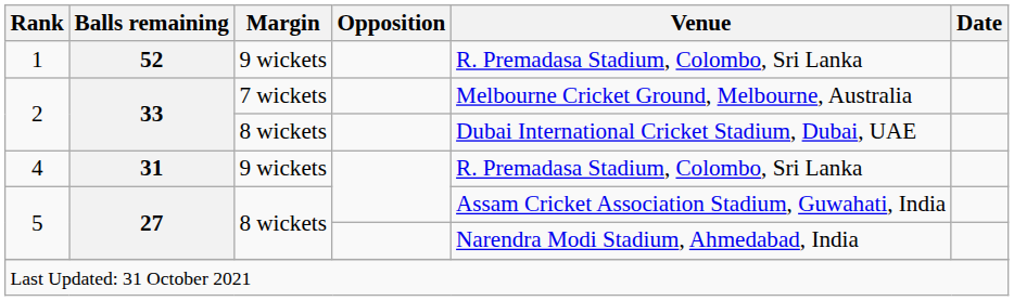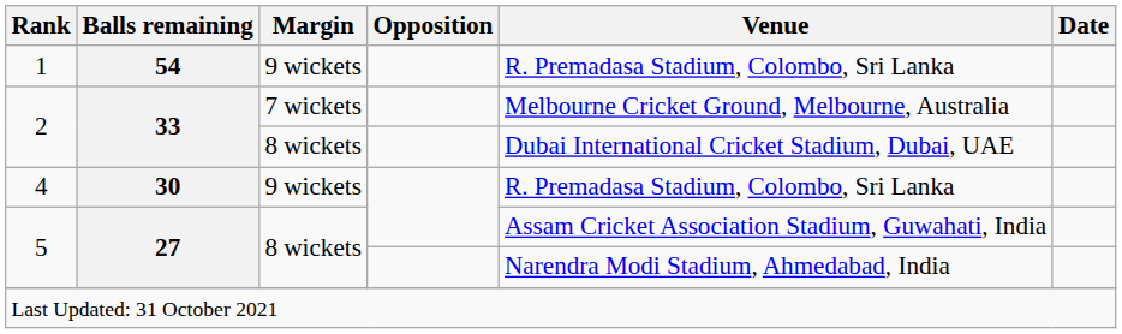1 | Balls remaining: 52 -> 54
4 | Balls remaining: 31 -> 30
